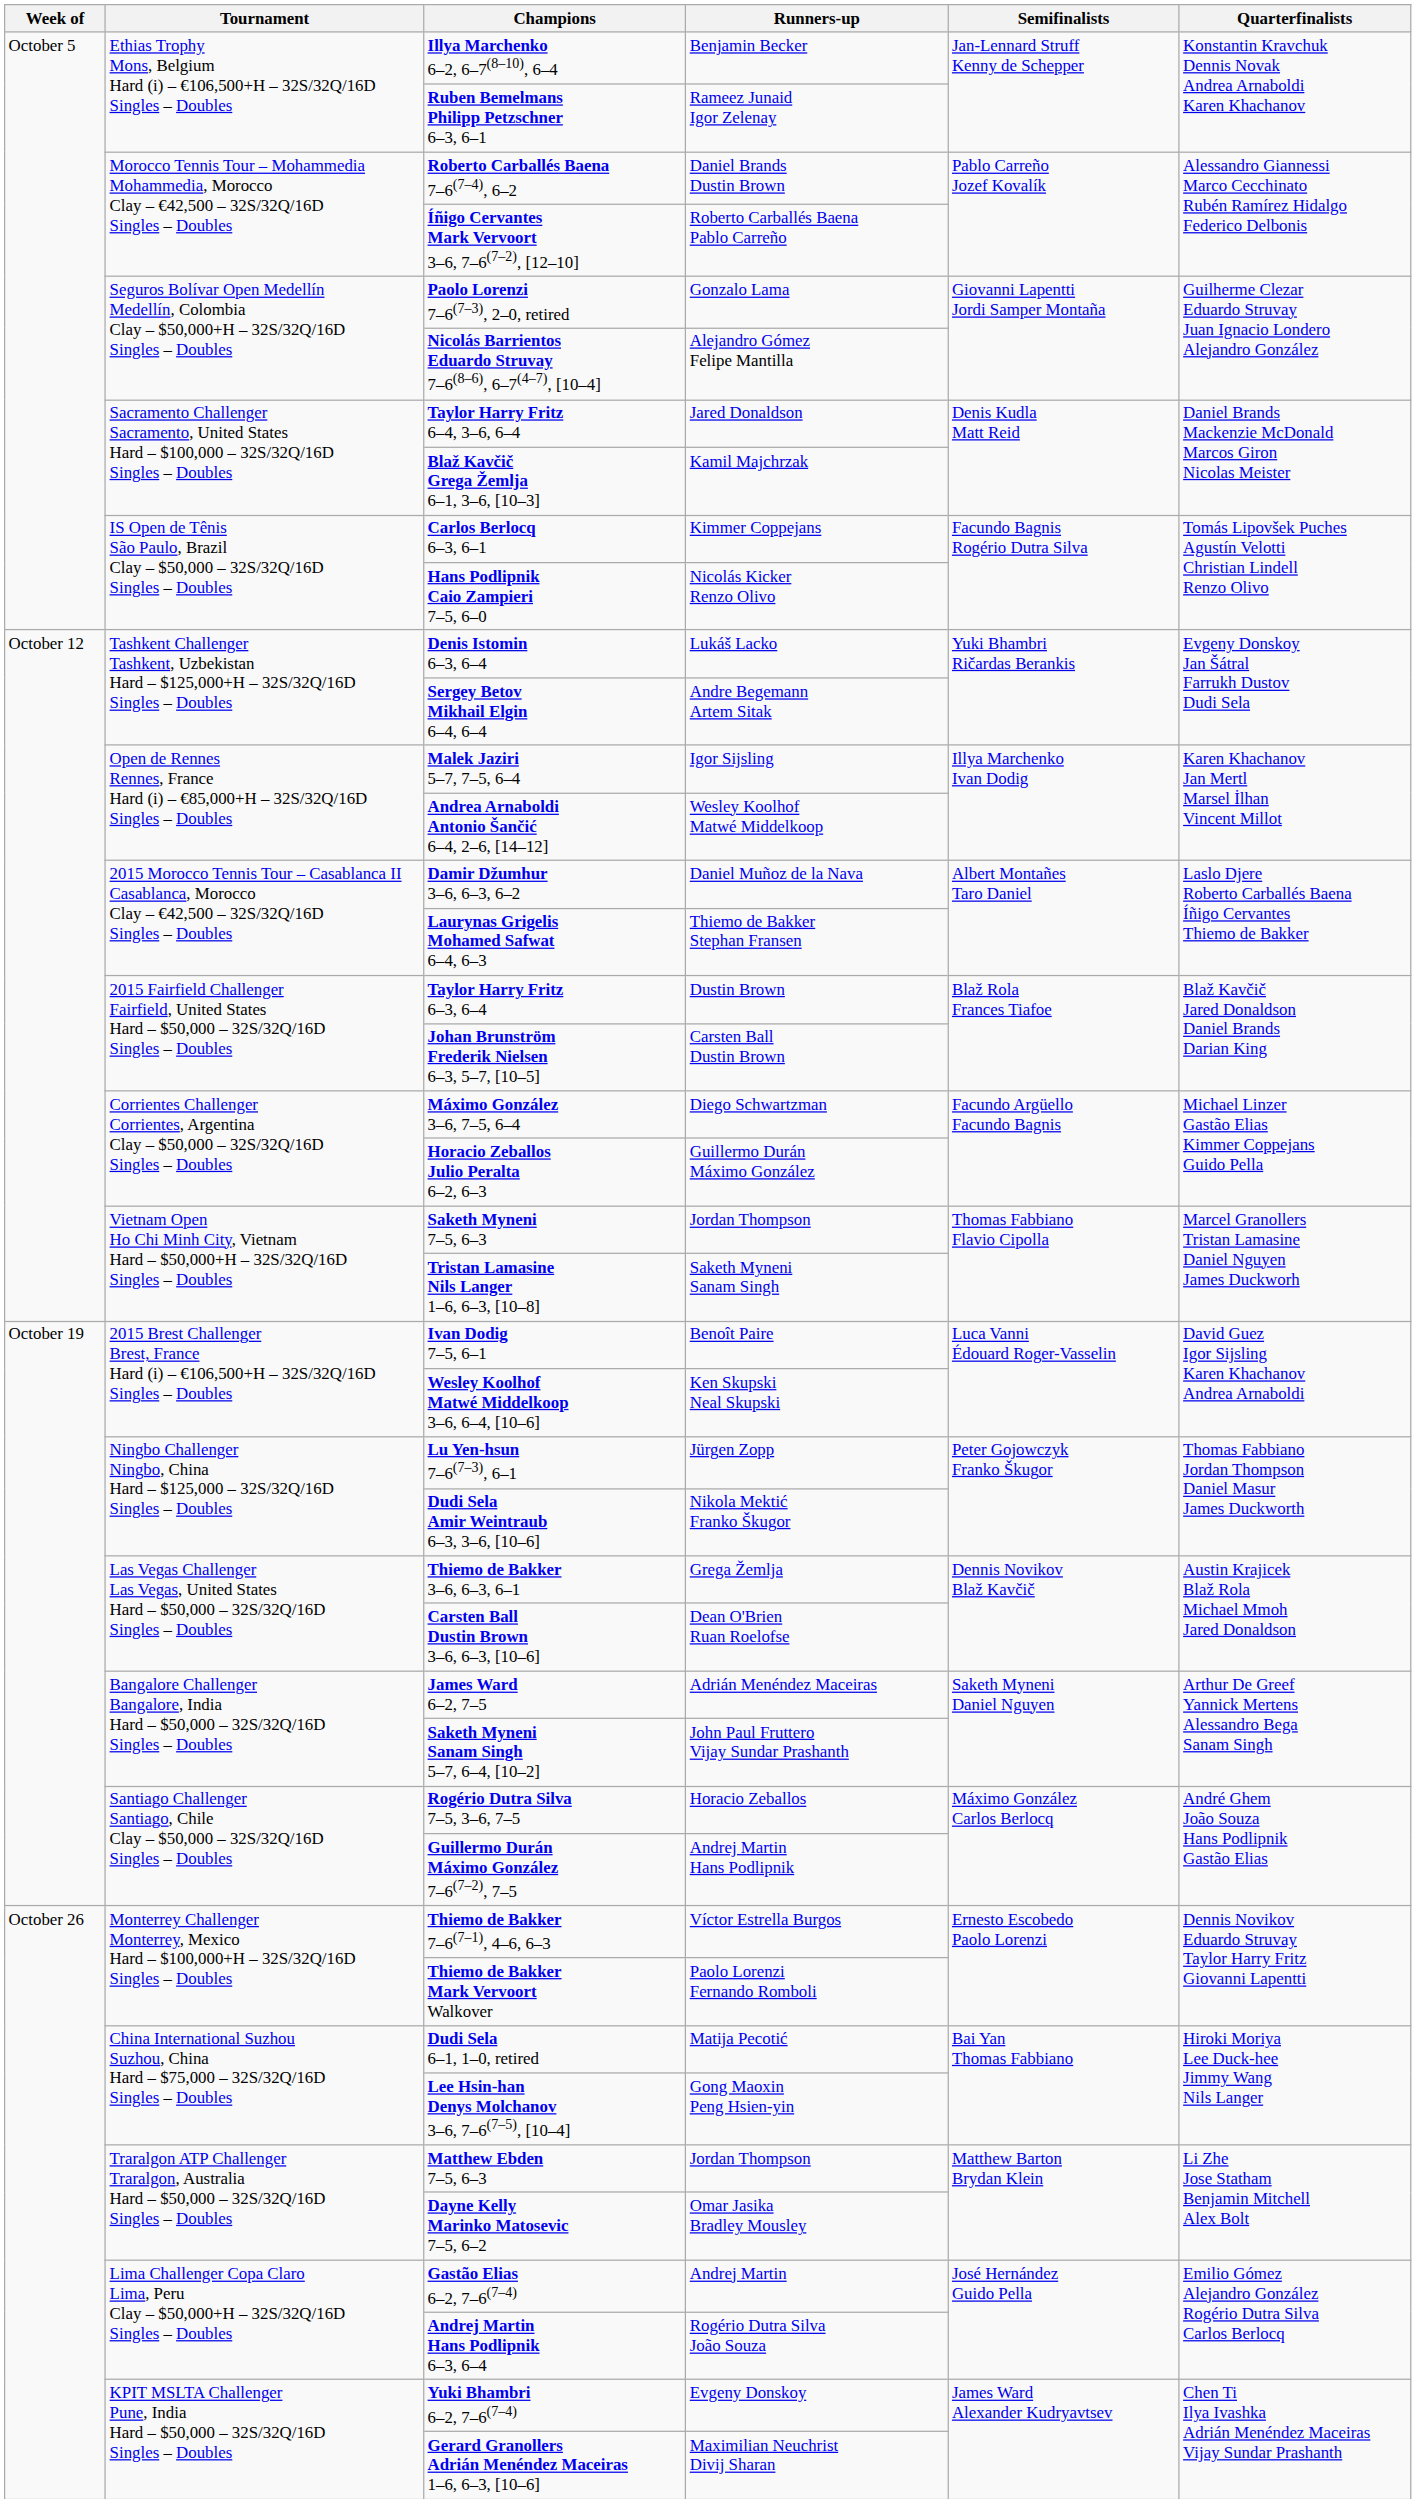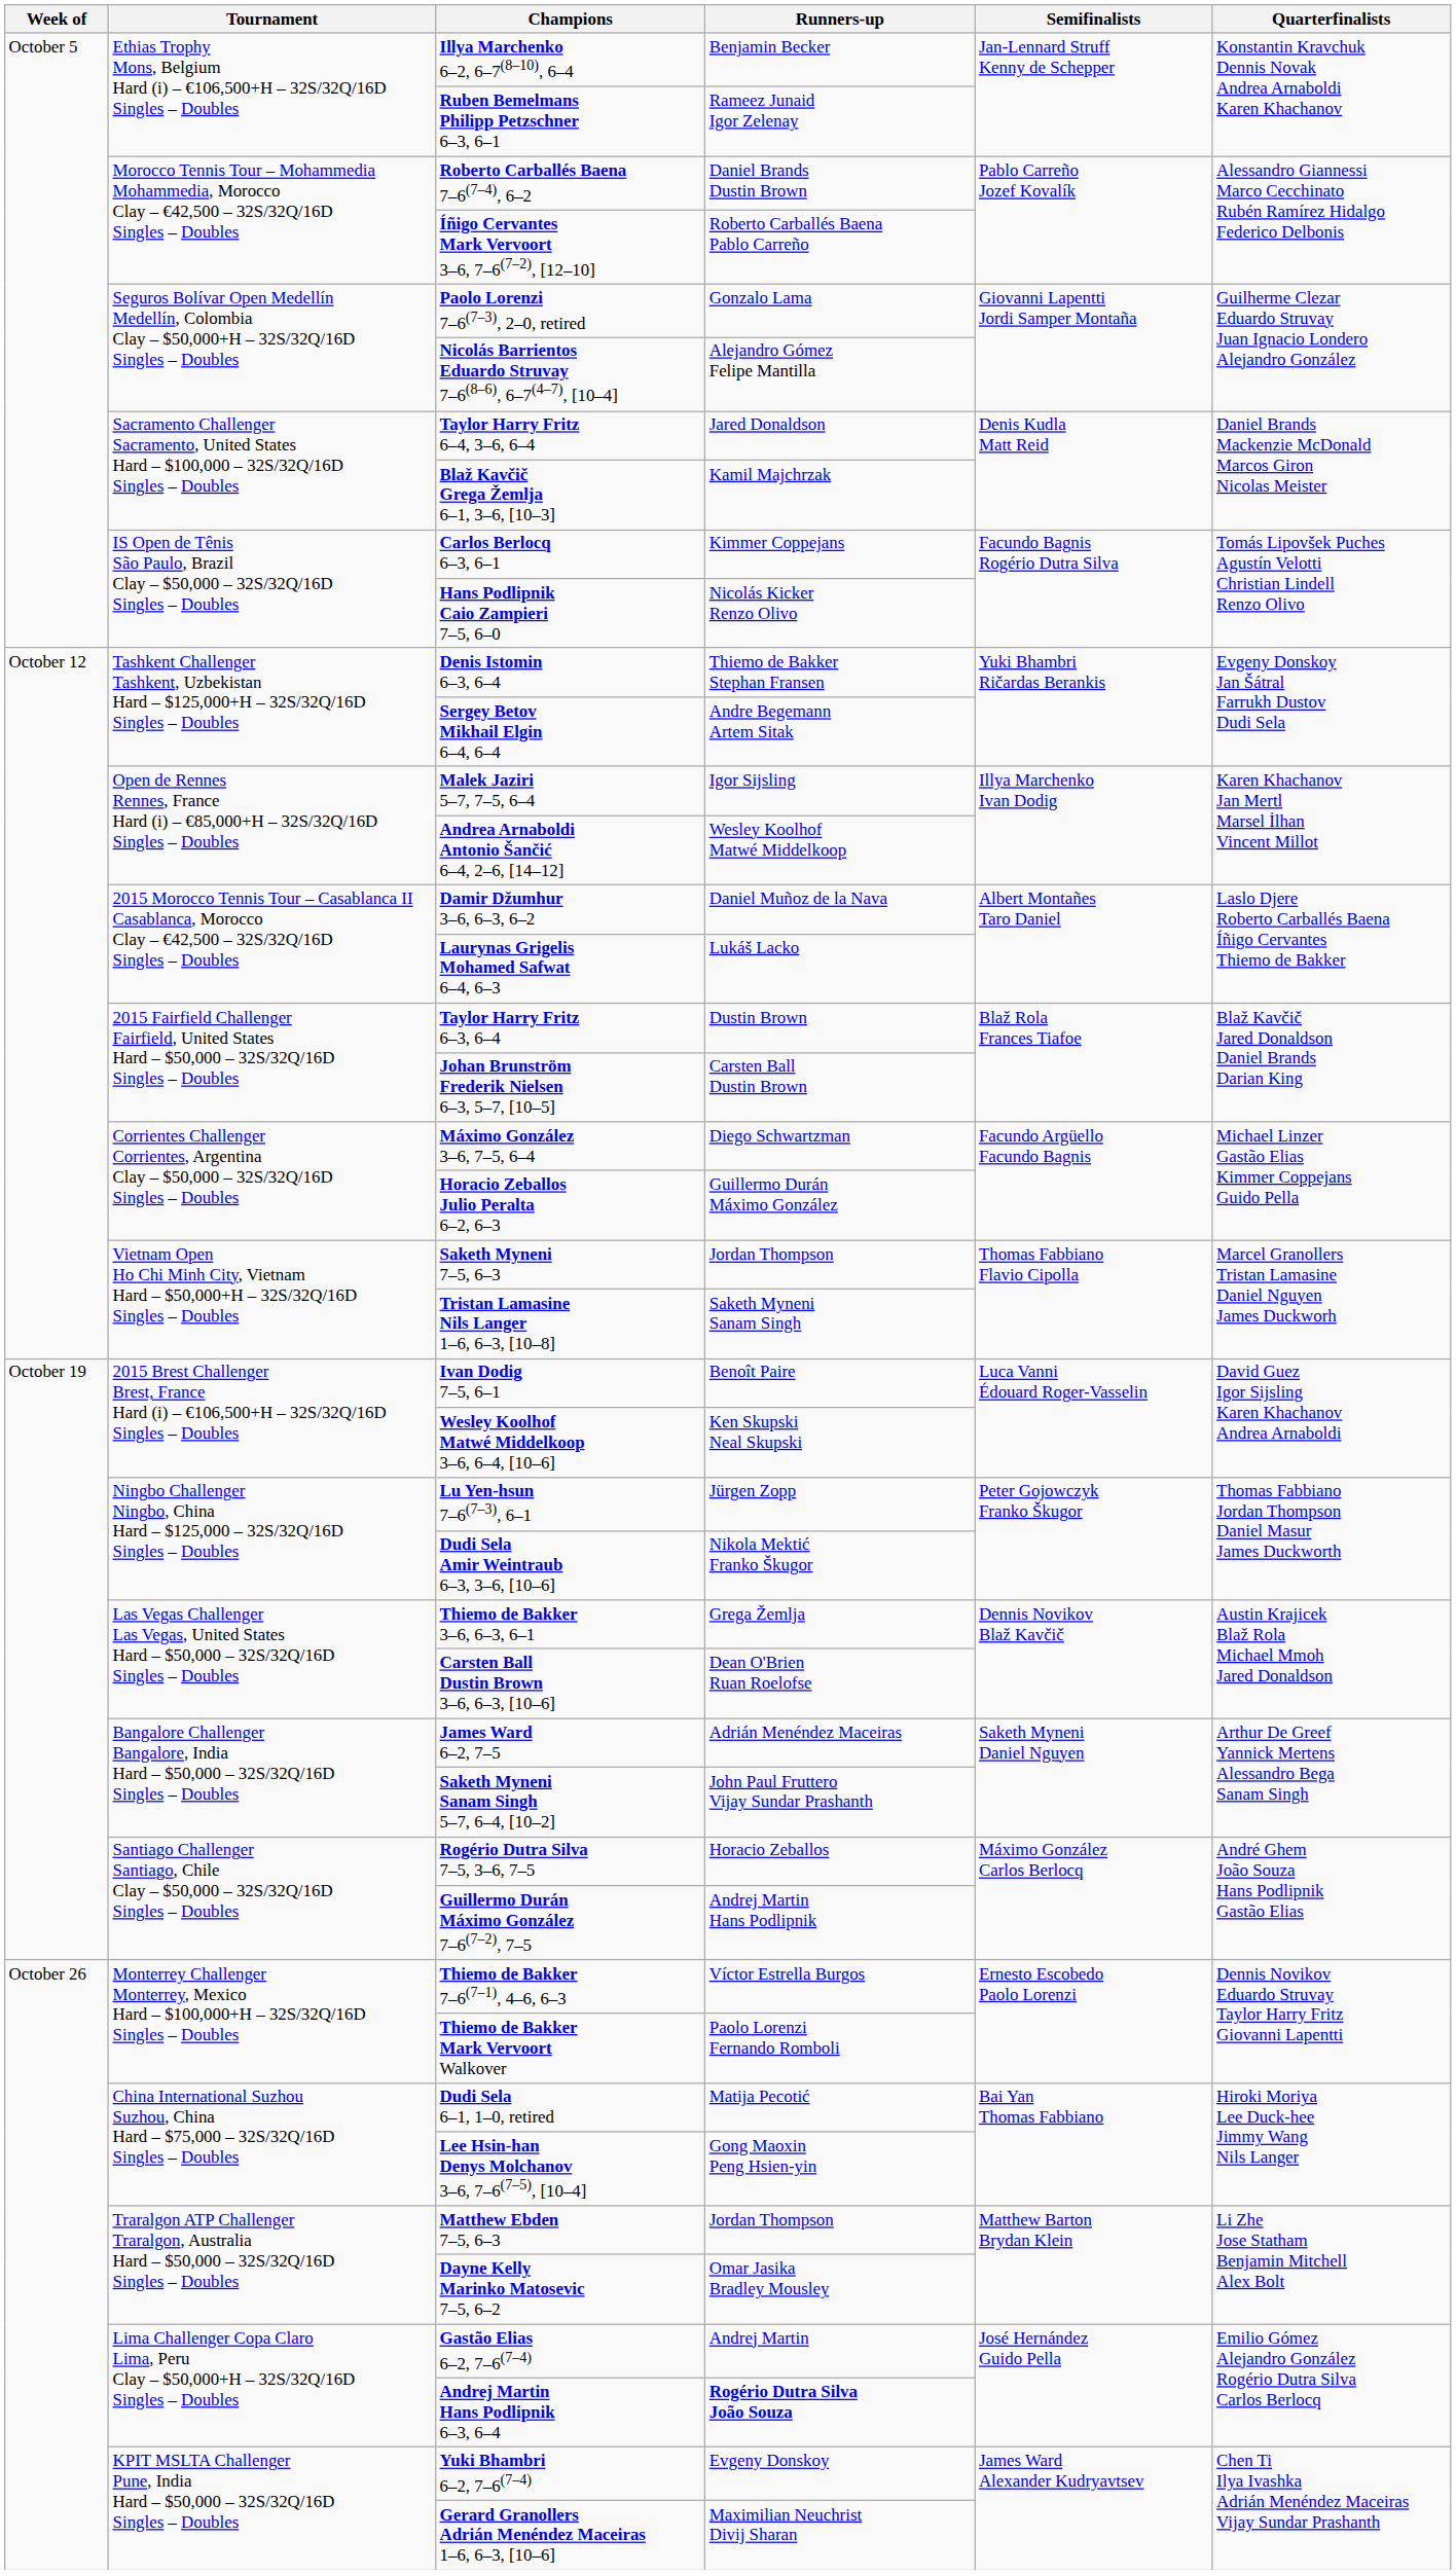Denis Istomin 6–3, 6–4 | Runners-up: Lukáš Lacko -> Thiemo de Bakker Stephan Fransen
Laurynas Grigelis Mohamed Safwat 6–4, 6–3 | Runners-up: Thiemo de Bakker Stephan Fransen -> Lukáš Lacko
Andrej Martin Hans Podlipnik 6–3, 6–4 | Runners-up: normal -> bold
